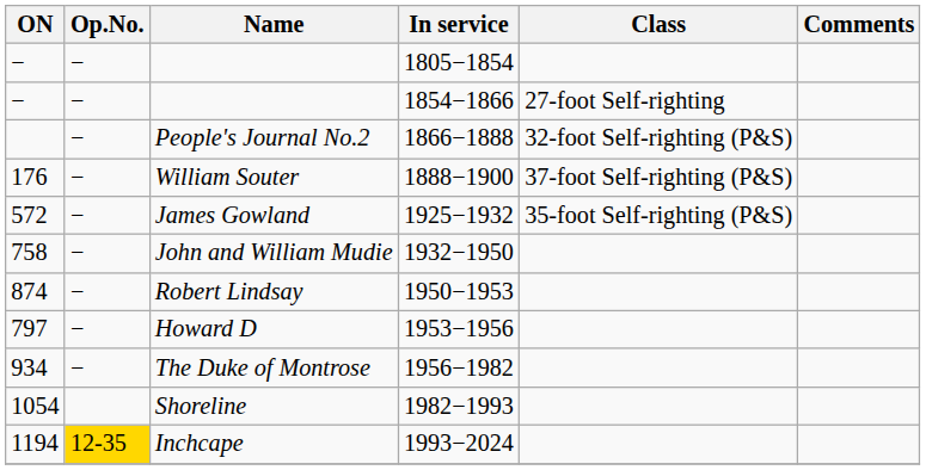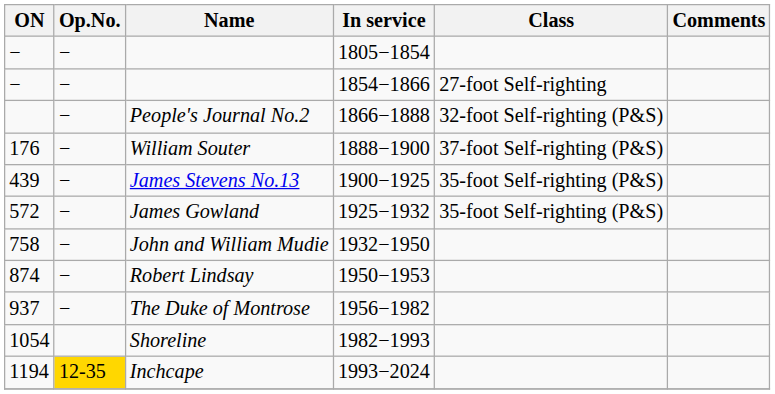+ row: 439 | − | James Stevens No.13 | 1900−1925 | 35-foot Self-righting (P&S)
- row: 797 | − | Howard D | 1953−1956
The Duke of Montrose | ON: 934 -> 937
